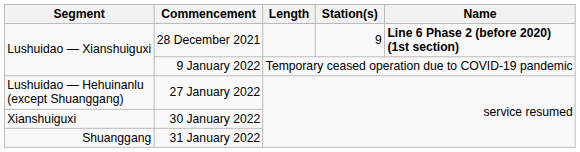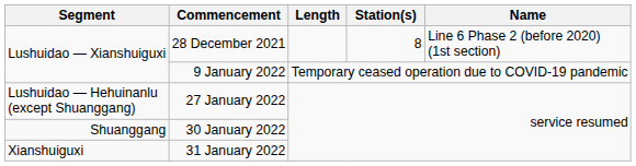28 December 2021 | Station(s): 9 -> 8
28 December 2021 | Name: bold -> normal
30 January 2022 | Segment: Xianshuiguxi -> Shuanggang
31 January 2022 | Segment: Shuanggang -> Xianshuiguxi
